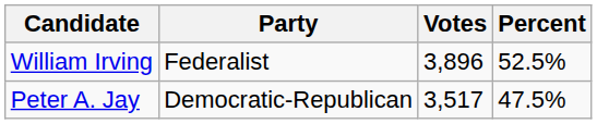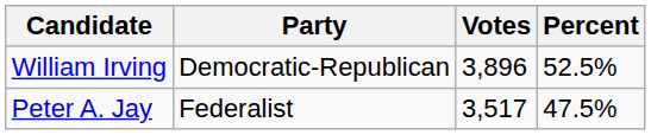William Irving | Party: Federalist -> Democratic-Republican
Peter A. Jay | Party: Democratic-Republican -> Federalist
